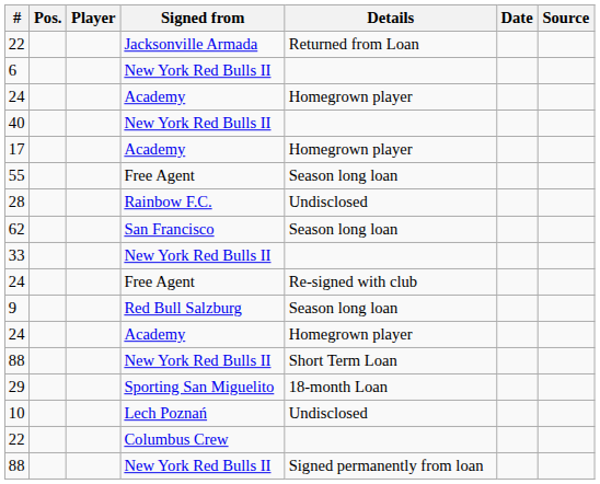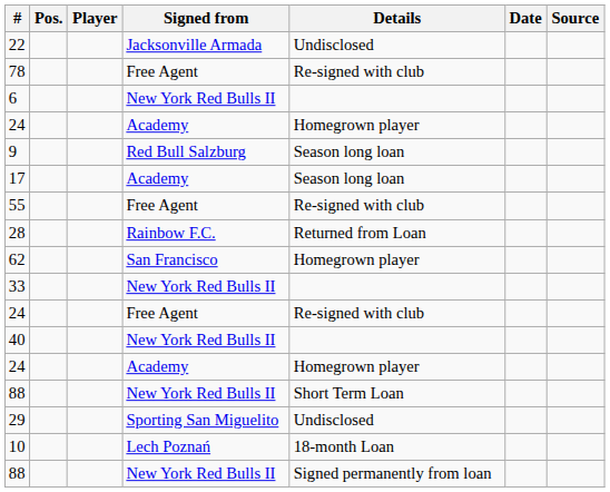22 / Jacksonville Armada | Details: Returned from Loan -> Undisclosed
+ row: 78 | Free Agent | Re-signed with club
rows swapped: 40 <-> 9
17 | Details: Homegrown player -> Season long loan
55 | Details: Season long loan -> Re-signed with club
28 | Details: Undisclosed -> Returned from Loan
62 | Details: Season long loan -> Homegrown player
29 | Details: 18-month Loan -> Undisclosed
10 | Details: Undisclosed -> 18-month Loan
- row: 22 | Columbus Crew
